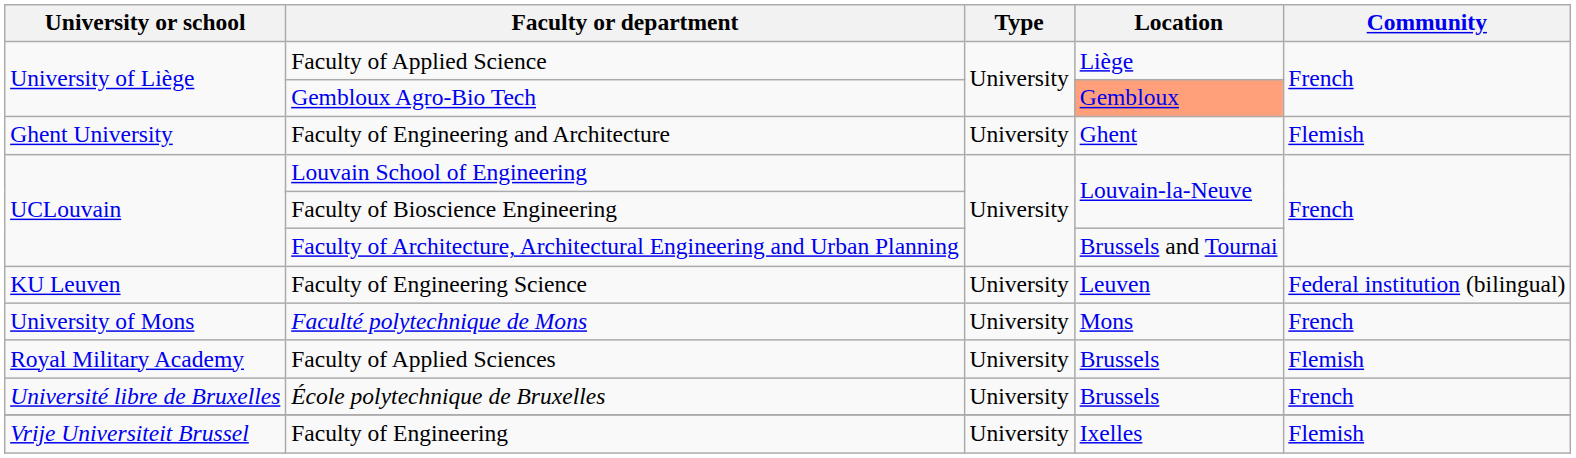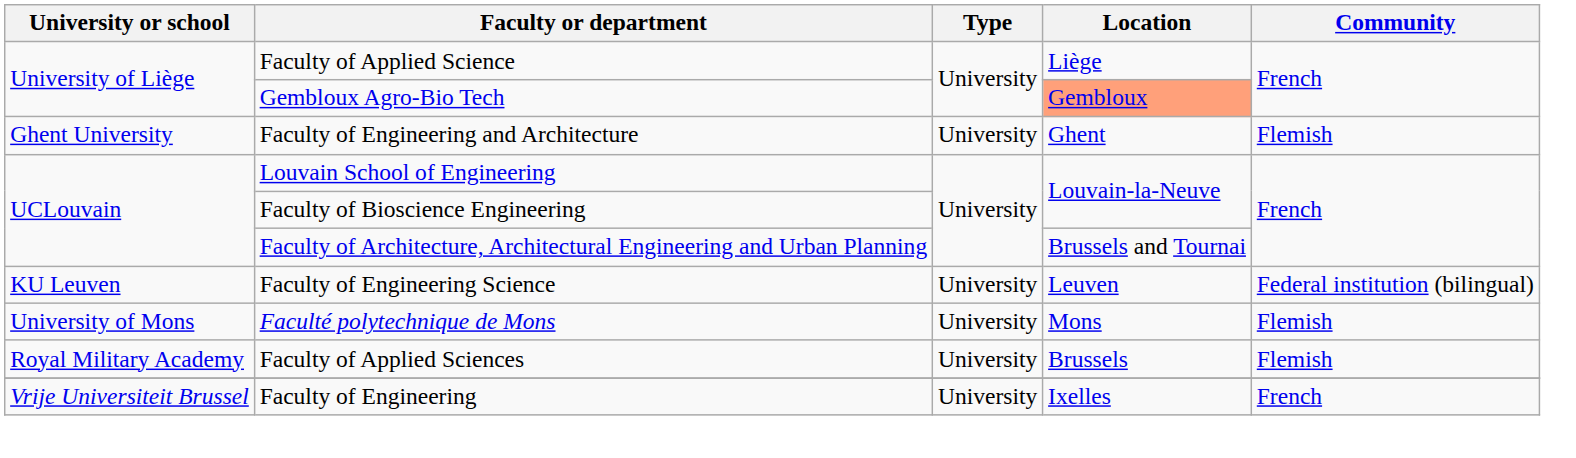Faculté polytechnique de Mons | Community: French -> Flemish
- row: Université libre de Bruxelles | École polytechnique de Bruxelles | University | Brussels | French
Faculty of Engineering | Community: Flemish -> French
